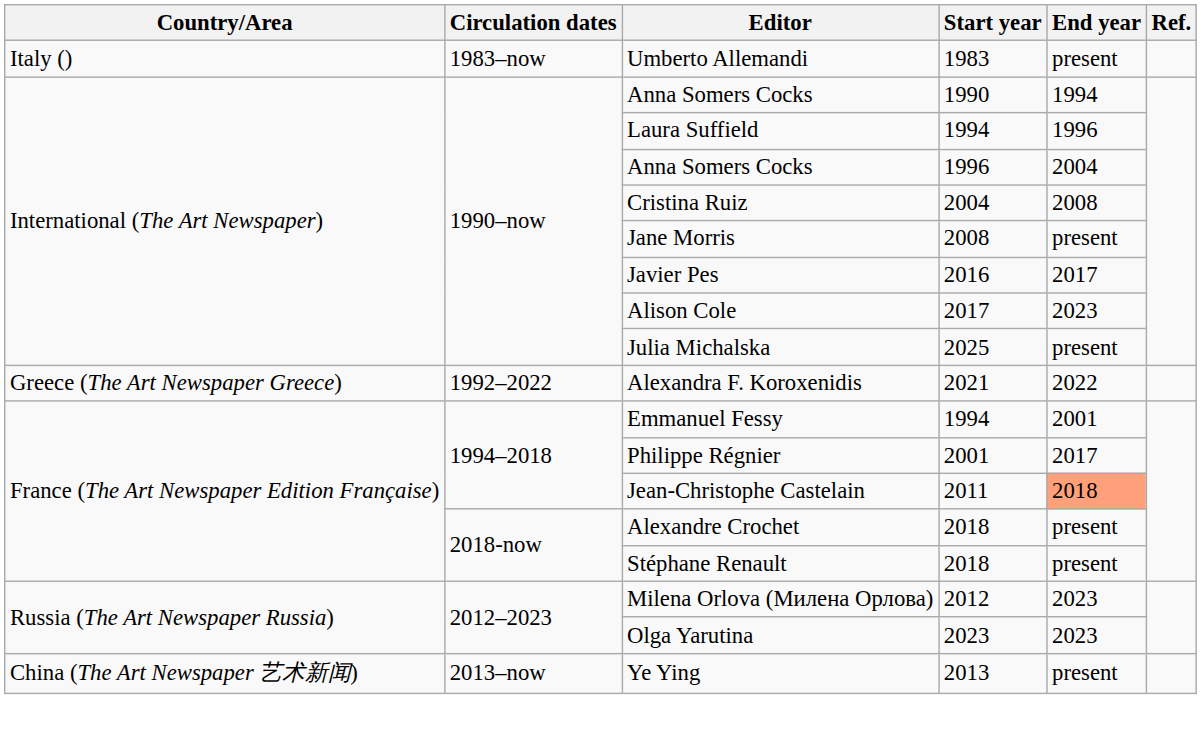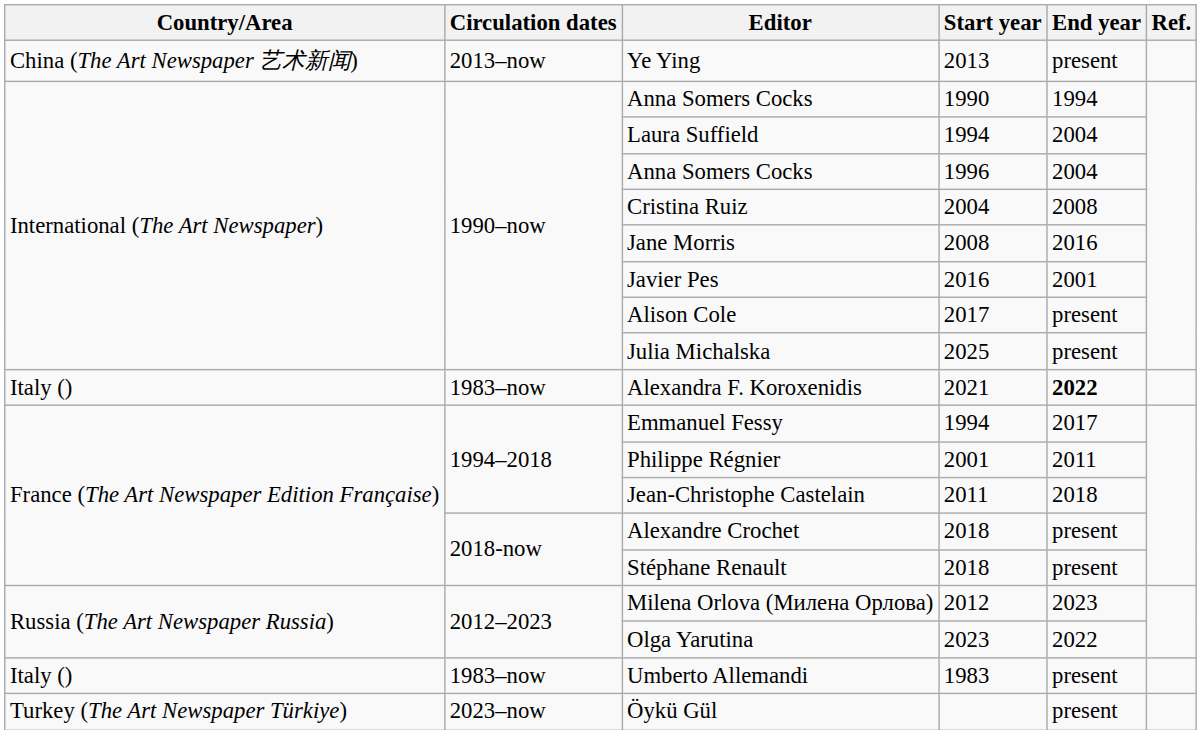rows swapped: Umberto Allemandi <-> Ye Ying
Laura Suffield | End year: 1996 -> 2004
Jane Morris | End year: present -> 2016
Javier Pes | End year: 2017 -> 2001
Alison Cole | End year: 2023 -> present
Alexandra F. Koroxenidis | Country/Area: Greece (The Art Newspaper Greece) -> Italy ()
Alexandra F. Koroxenidis | Circulation dates: 1992–2022 -> 1983–now
Alexandra F. Koroxenidis | End year: normal -> bold
Emmanuel Fessy | End year: 2001 -> 2017
Philippe Régnier | End year: 2017 -> 2011
Jean-Christophe Castelain | End year: lightsalmon background -> no background
Olga Yarutina | End year: 2023 -> 2022
+ row: Turkey (The Art Newspaper Türkiye) | 2023–now | Öykü Gül | present
